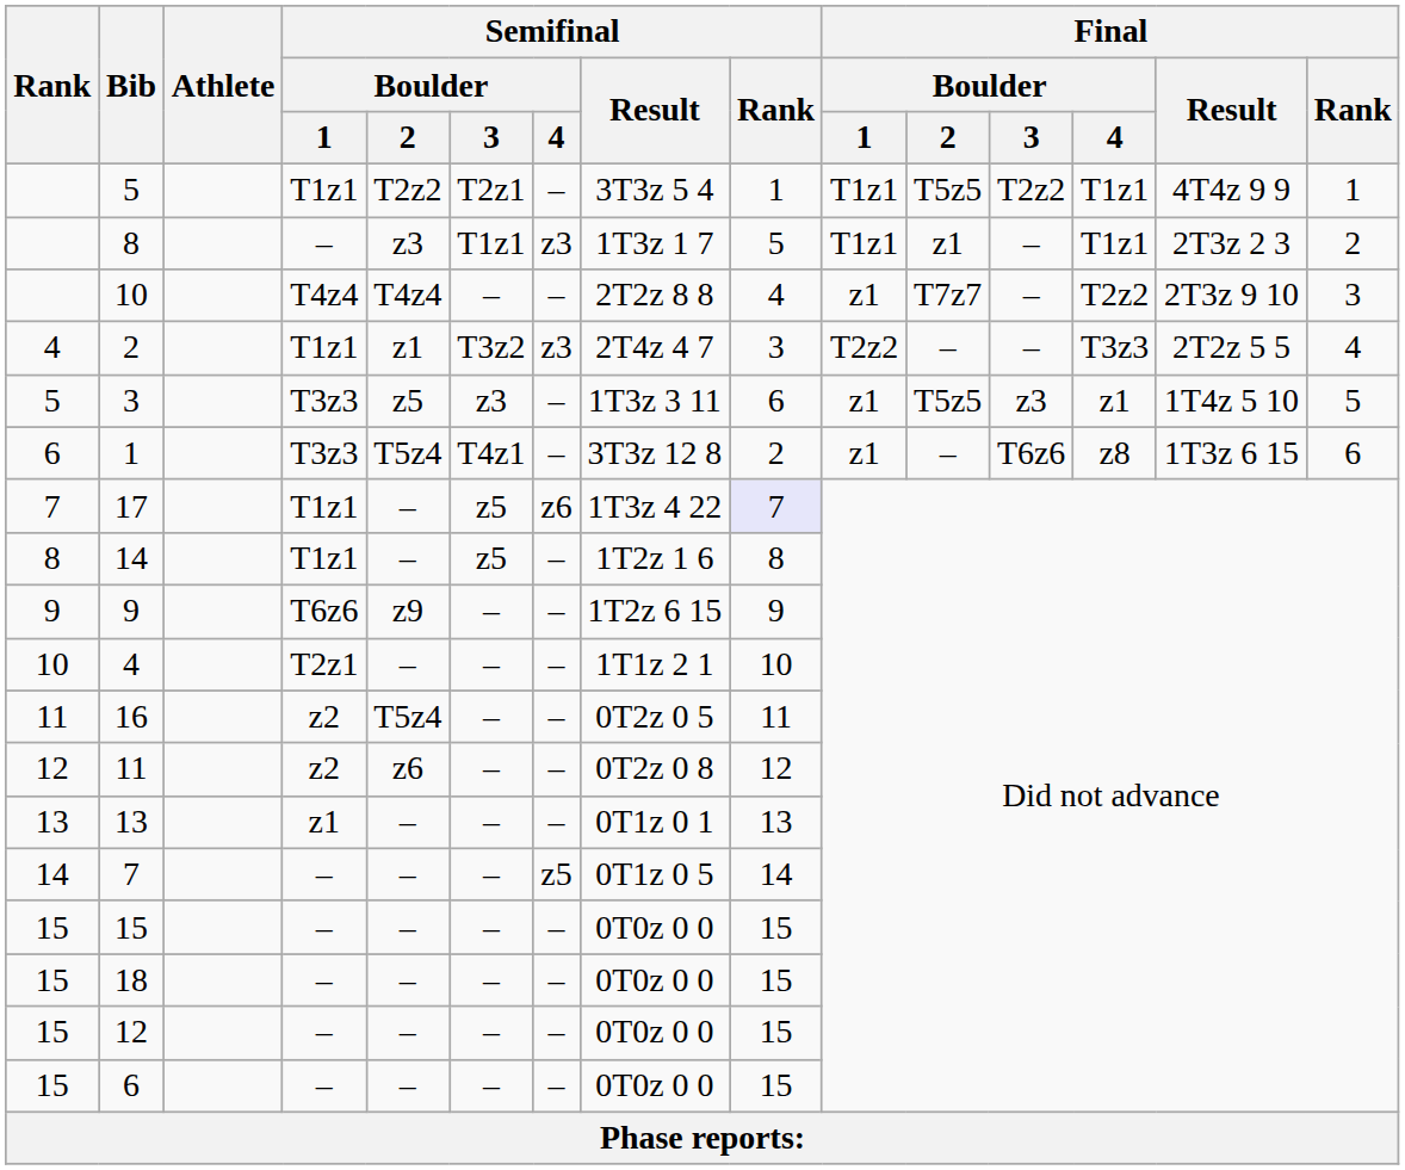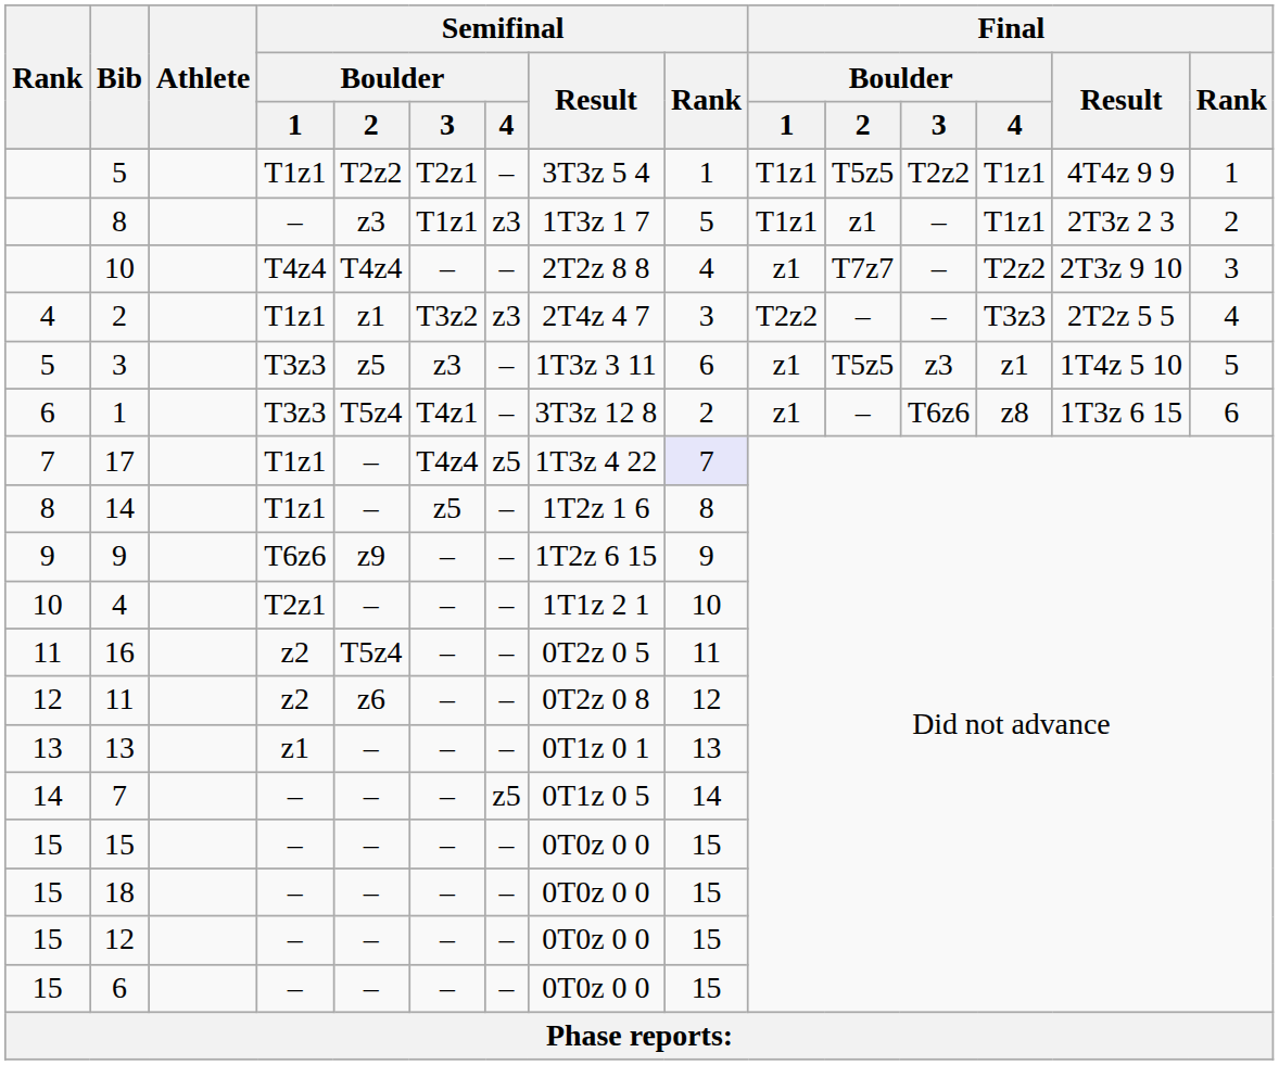17 | Semifinal / Boulder / 3: z5 -> T4z4
17 | Semifinal / Boulder / 4: z6 -> z5
